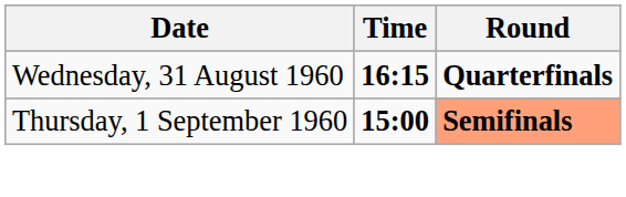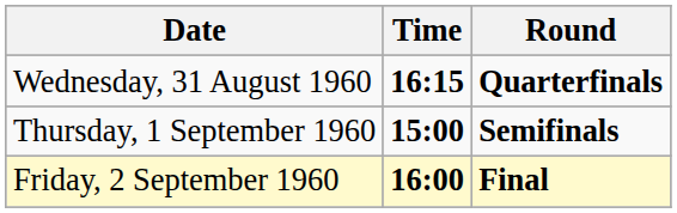Thursday, 1 September 1960 | Round: lightsalmon background -> no background
+ row: Friday, 2 September 1960 | 16:00 | Final
